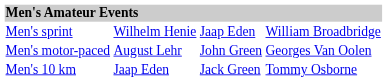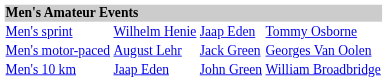Men's sprint | column 4: William Broadbridge -> Tommy Osborne
Men's motor-paced | column 3: John Green -> Jack Green
Men's 10 km | column 3: Jack Green -> John Green
Men's 10 km | column 4: Tommy Osborne -> William Broadbridge
